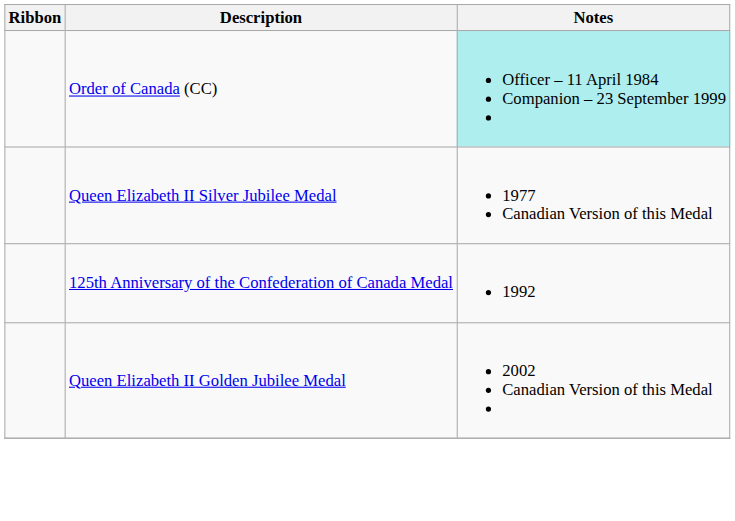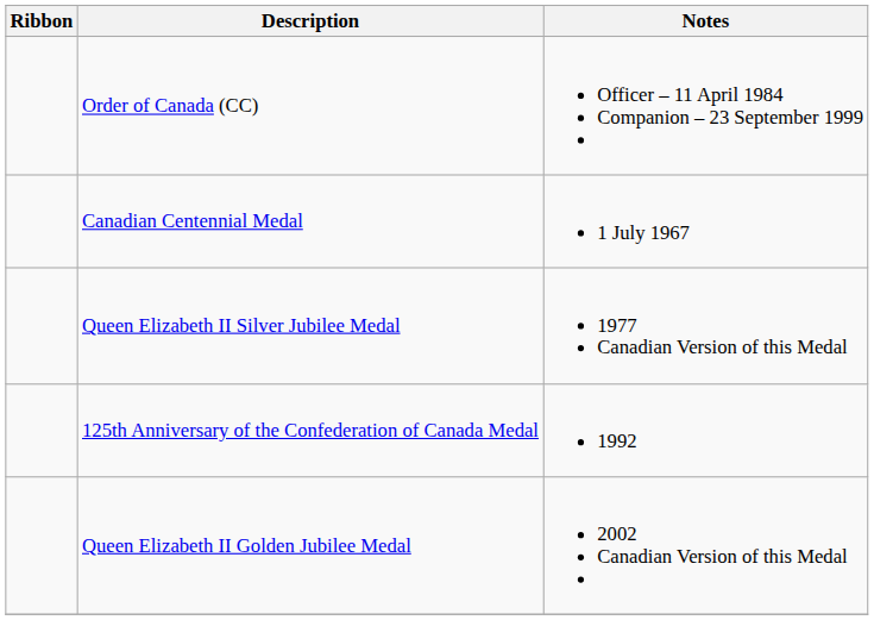Order of Canada (CC) | Notes: paleturquoise background -> no background
+ row: Canadian Centennial Medal | 1 July 1967
